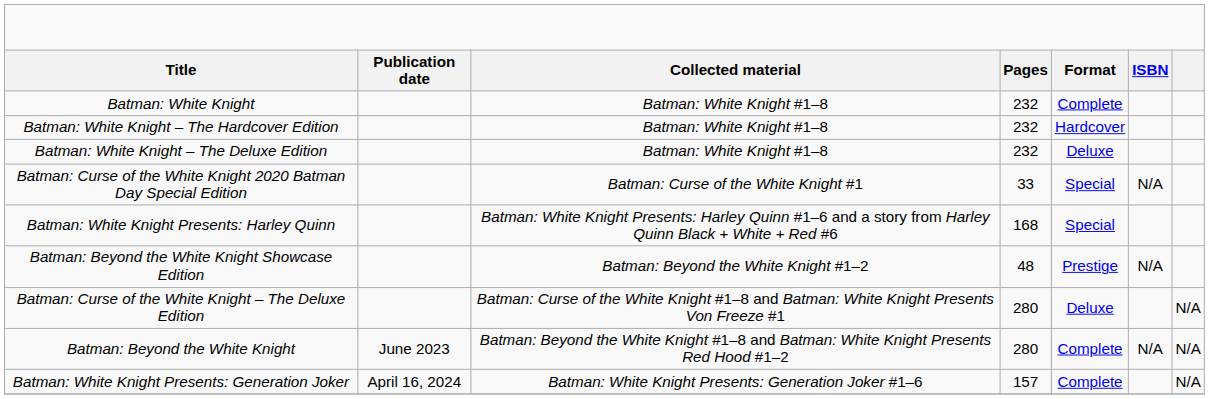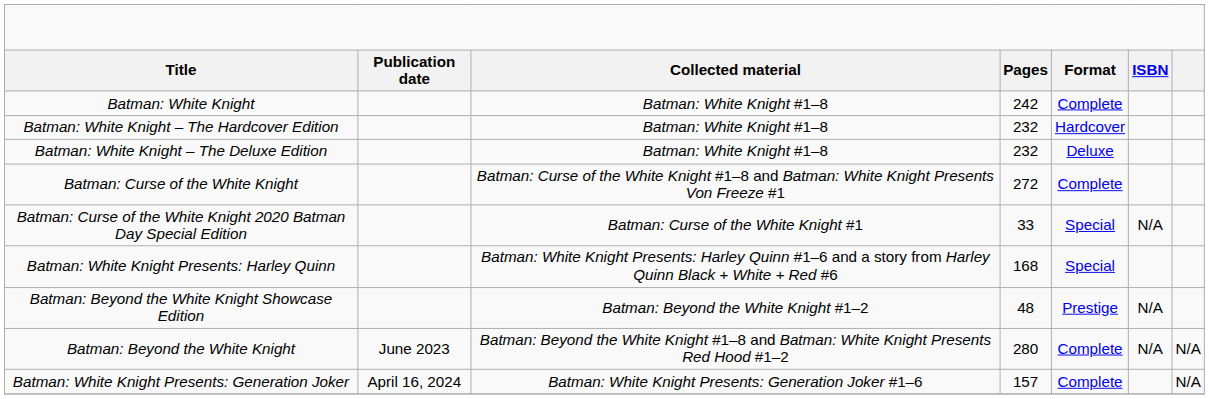Batman: White Knight | Pages: 232 -> 242
+ row: Batman: Curse of the White Knight | Batman: Curse of the White Knight #1–8 and Batman: White Knight Presents Von Freeze #1 | 272 | Complete
- row: Batman: Curse of the White Knight – The Deluxe Edition | Batman: Curse of the White Knight #1–8 and Batman: White Knight Presents Von Freeze #1 | 280 | Deluxe | N/A
